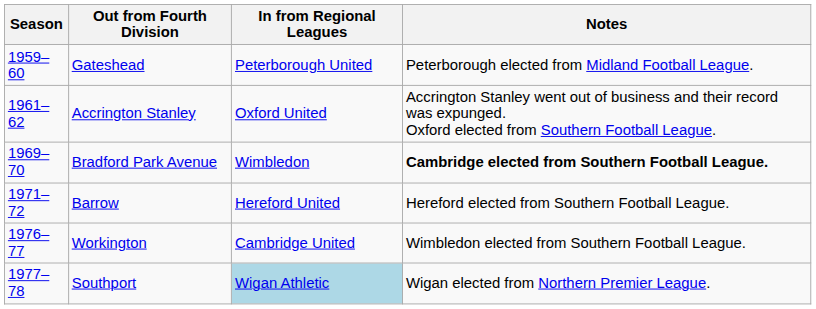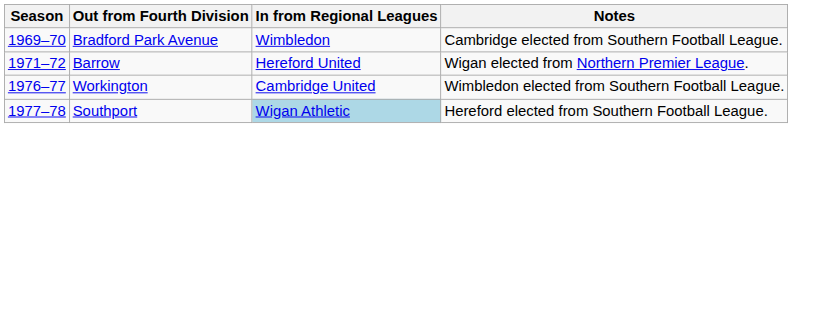- row: 1959–60 | Gateshead | Peterborough United | Peterborough elected from Midland Football League.
- row: 1961–62 | Accrington Stanley | Oxford United | Accrington Stanley went out of business and their record was expunged. Oxford elected from Southern Football League.
Bradford Park Avenue | Notes: bold -> normal
Barrow | Notes: Hereford elected from Southern Football League. -> Wigan elected from Northern Premier League.
Southport | Notes: Wigan elected from Northern Premier League. -> Hereford elected from Southern Football League.
